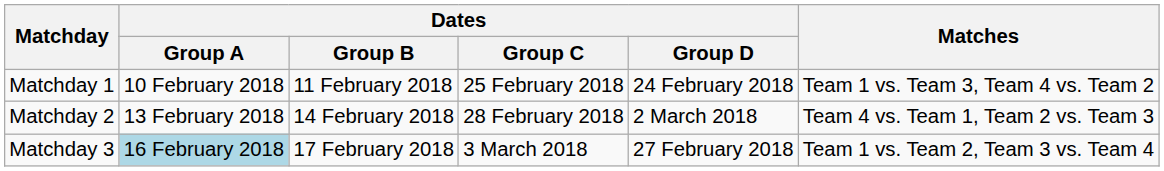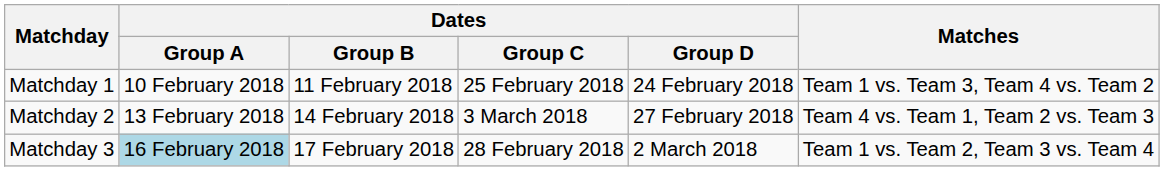Matchday 2 | Dates / Group C: 28 February 2018 -> 3 March 2018
Matchday 2 | Dates / Group D: 2 March 2018 -> 27 February 2018
Matchday 3 | Dates / Group C: 3 March 2018 -> 28 February 2018
Matchday 3 | Dates / Group D: 27 February 2018 -> 2 March 2018
